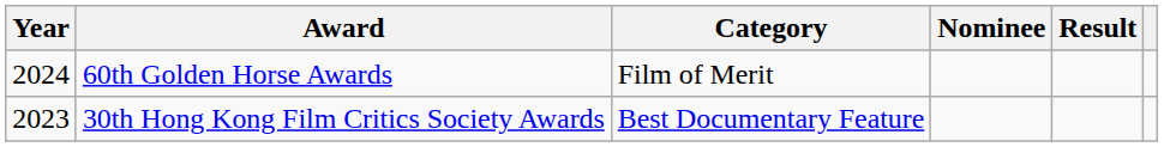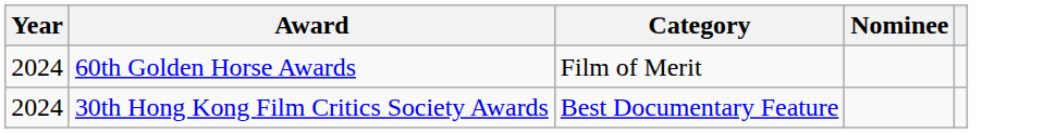- column: Result
30th Hong Kong Film Critics Society Awards | Year: 2023 -> 2024
